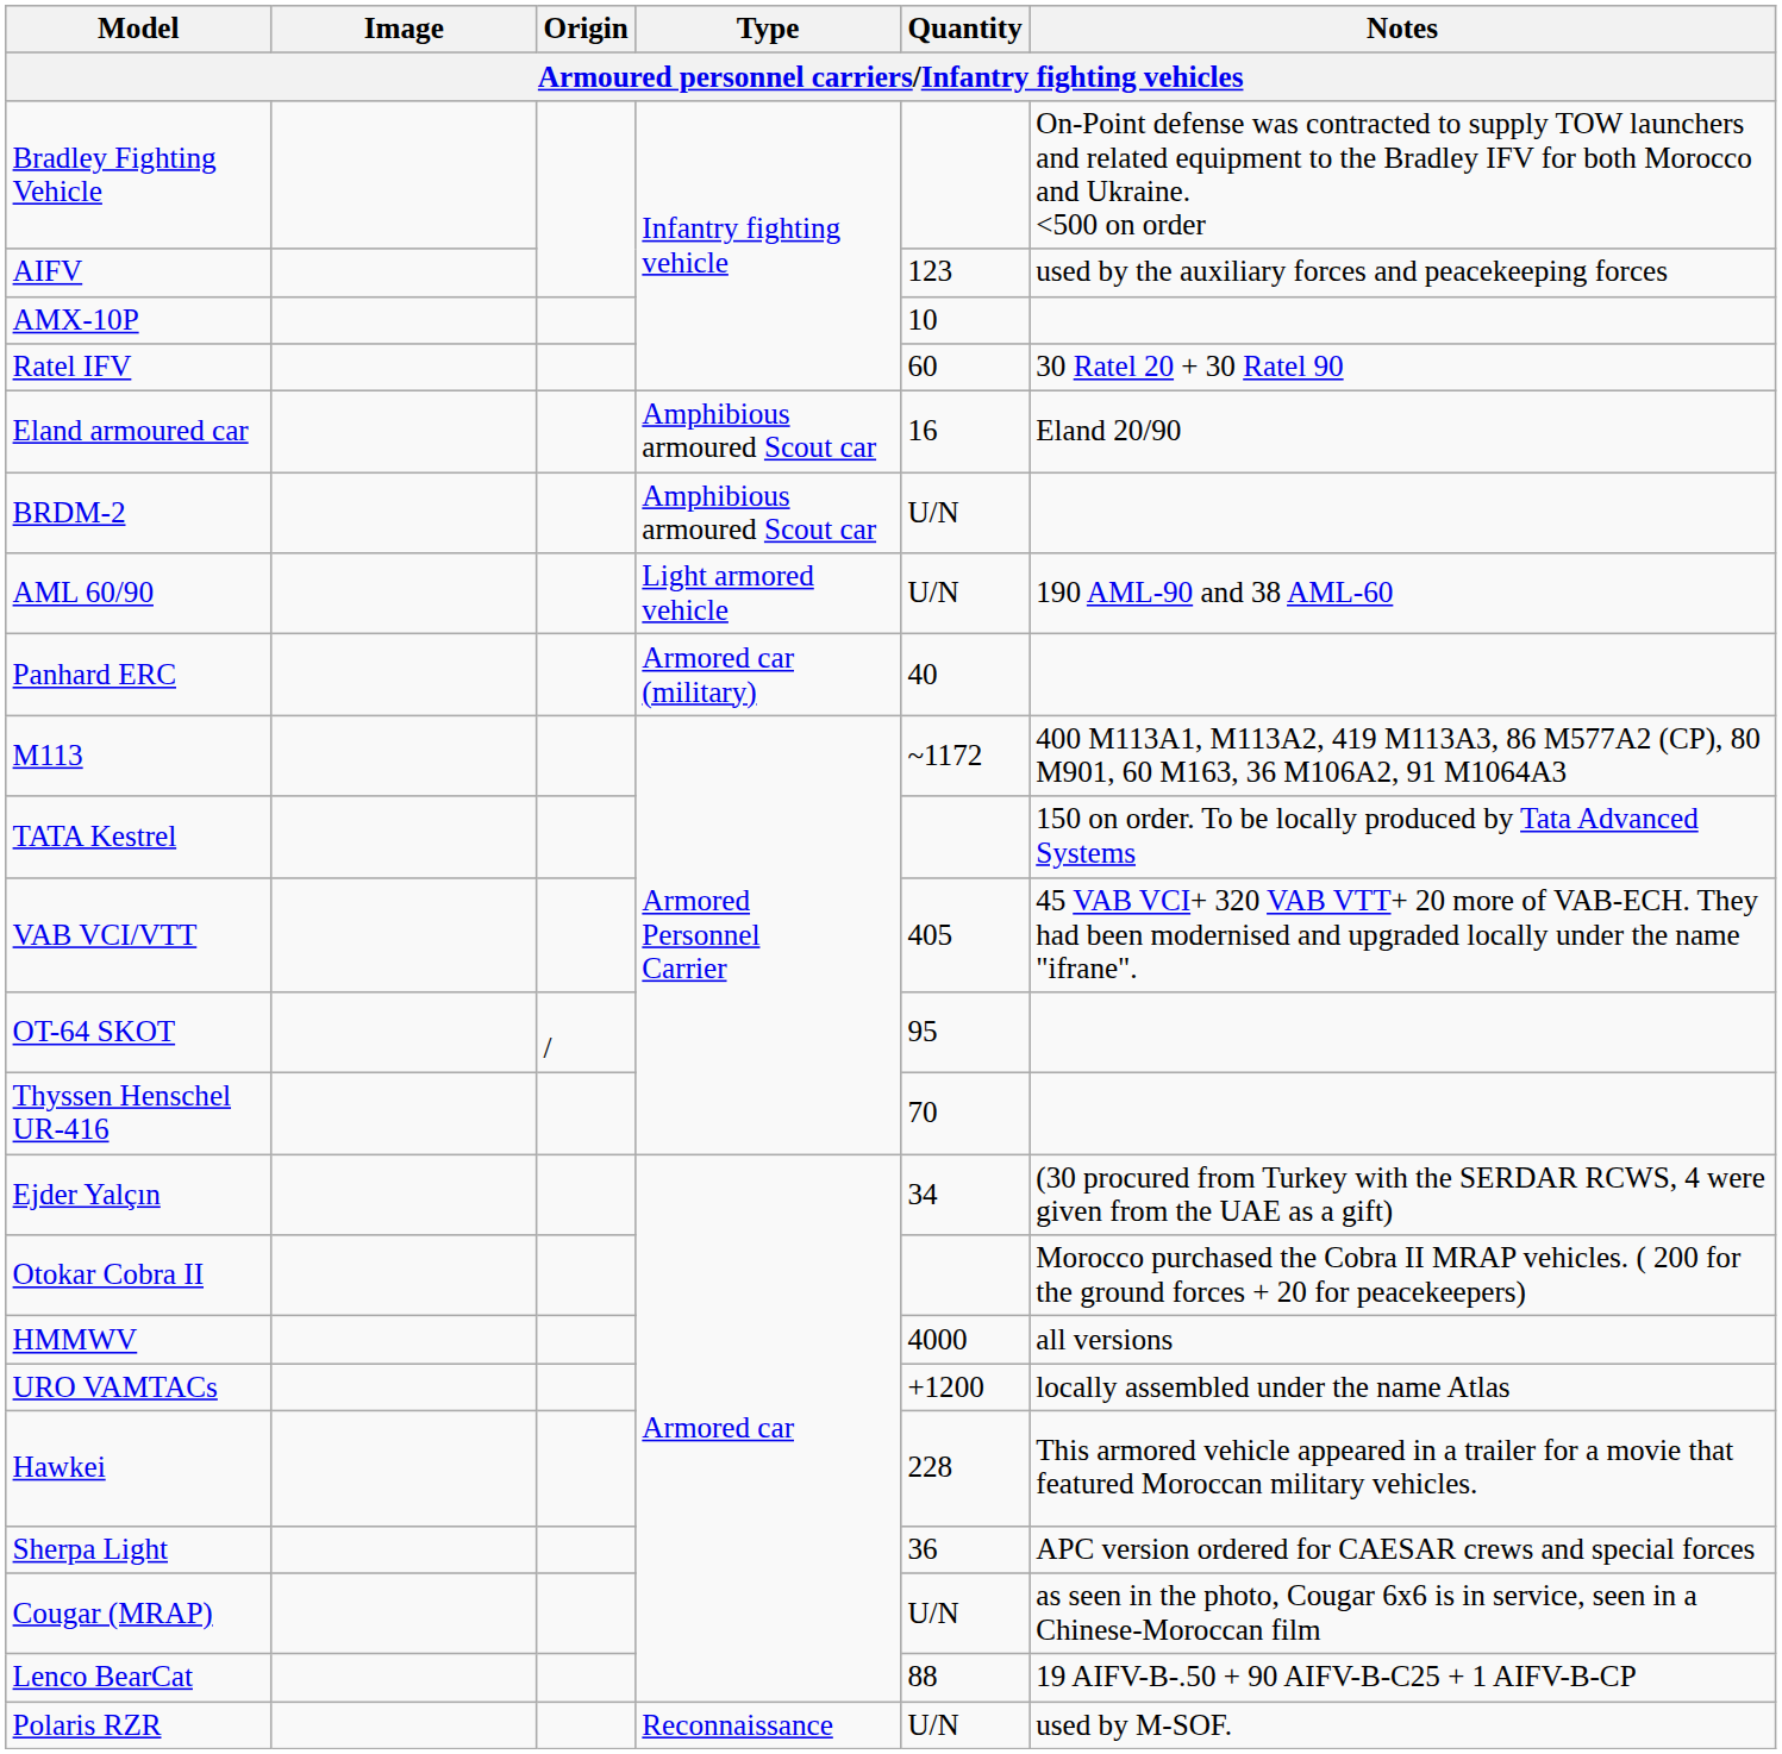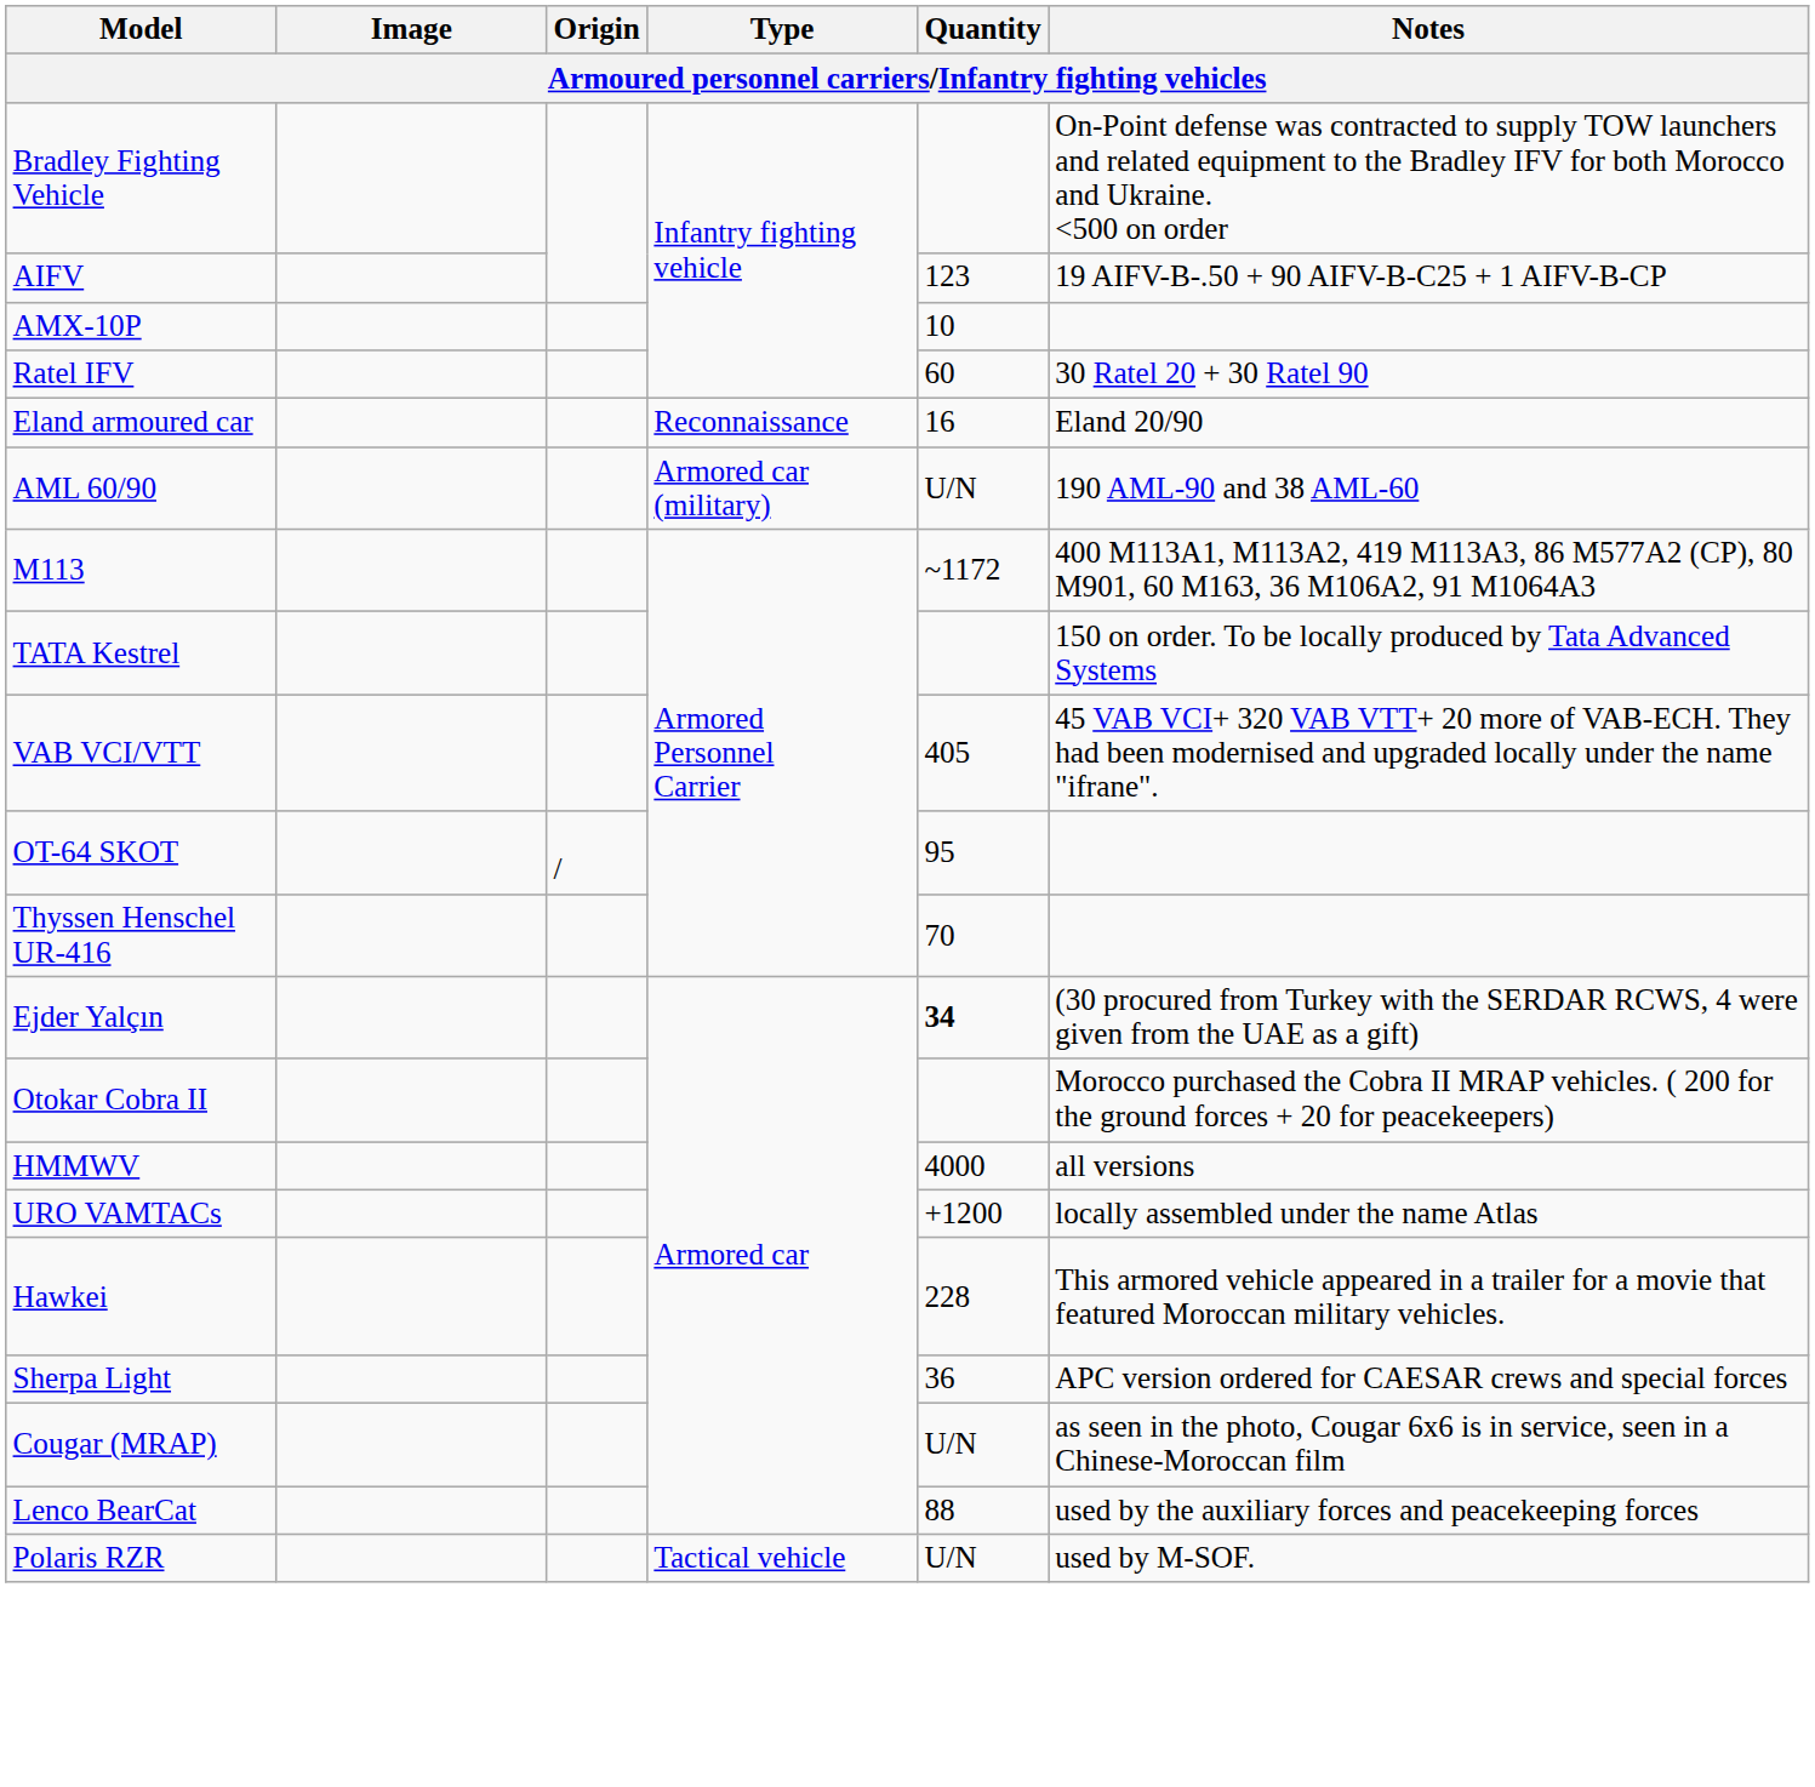AIFV | Notes: used by the auxiliary forces and peacekeeping forces -> 19 AIFV-B-.50 + 90 AIFV-B-C25 + 1 AIFV-B-CP
Eland armoured car | Type: Amphibious armoured Scout car -> Reconnaissance
- row: BRDM-2 | Amphibious armoured Scout car | U/N
AML 60/90 | Type: Light armored vehicle -> Armored car (military)
- row: Panhard ERC | Armored car (military) | 40
Ejder Yalçın | Quantity: normal -> bold
Lenco BearCat | Notes: 19 AIFV-B-.50 + 90 AIFV-B-C25 + 1 AIFV-B-CP -> used by the auxiliary forces and peacekeeping forces
Polaris RZR | Type: Reconnaissance -> Tactical vehicle
